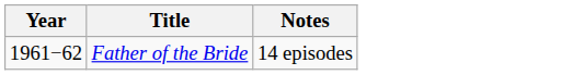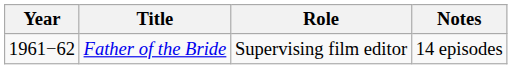+ column: Role | Supervising film editor
